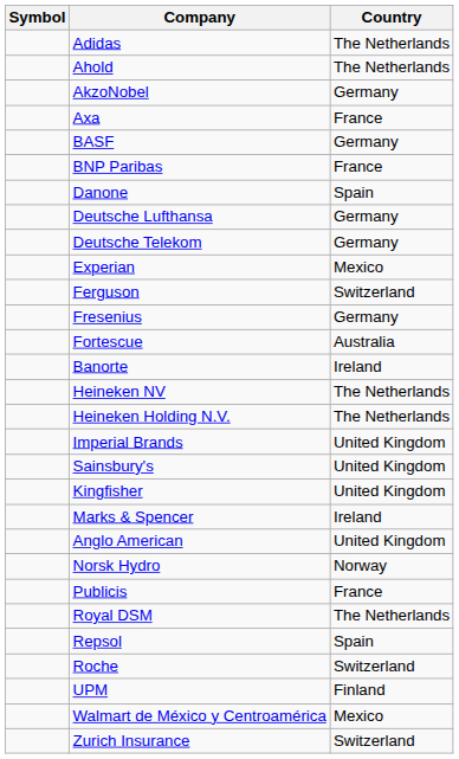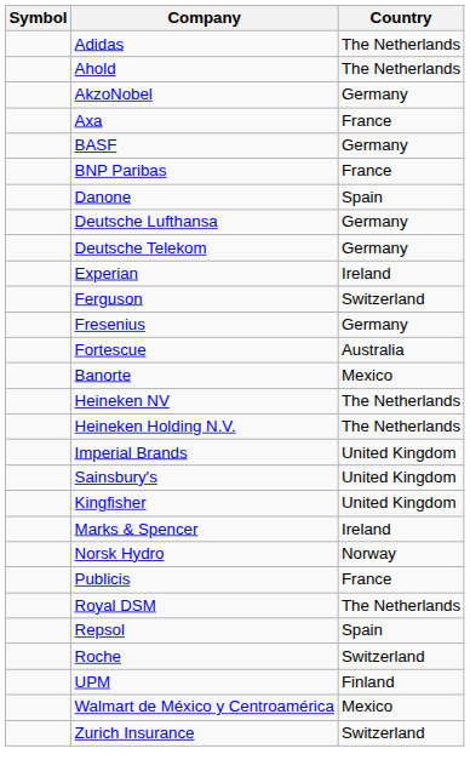Experian | Country: Mexico -> Ireland
Banorte | Country: Ireland -> Mexico
- row: Anglo American | United Kingdom
